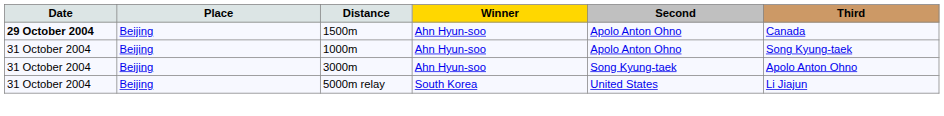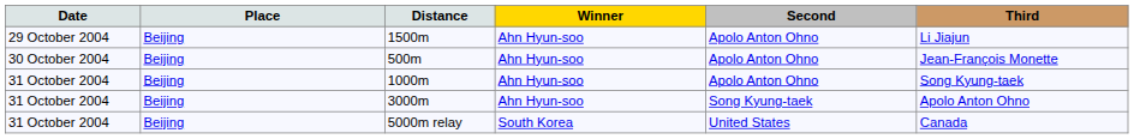1500m | Date: bold -> normal
1500m | Third: Canada -> Li Jiajun
+ row: 30 October 2004 | Beijing | 500m | Ahn Hyun-soo | Apolo Anton Ohno | Jean-François Monette
5000m relay | Third: Li Jiajun -> Canada
